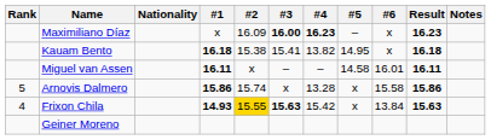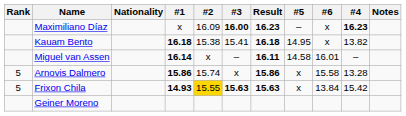columns swapped: #4 <-> Result
Miguel van Assen | #1: 16.11 -> 16.14
Frixon Chila | Rank: 4 -> 5
